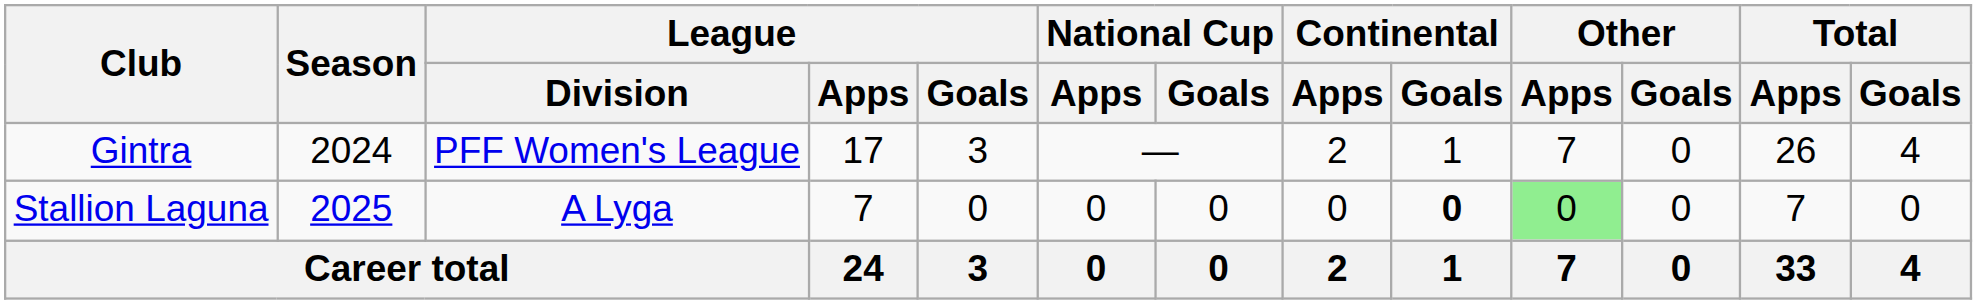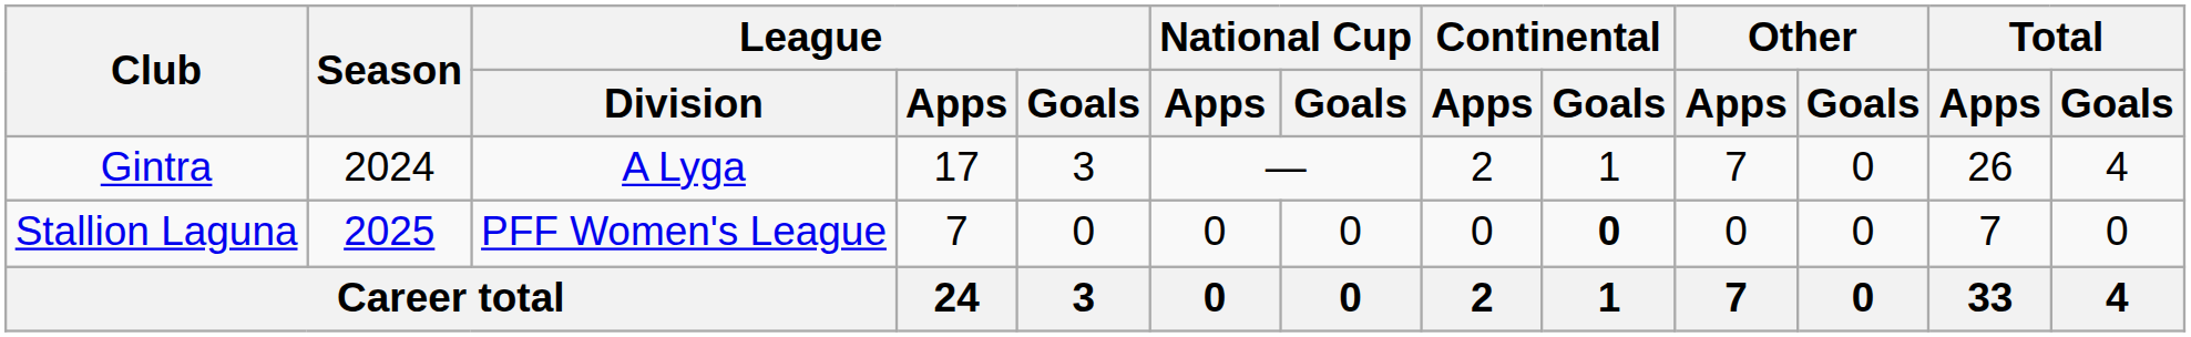Gintra | League / Division: PFF Women's League -> A Lyga
Stallion Laguna | League / Division: A Lyga -> PFF Women's League
Stallion Laguna | Other / Apps: lightgreen background -> no background
